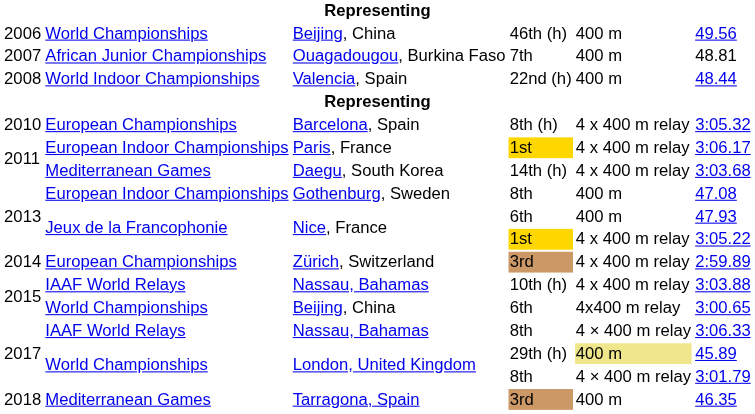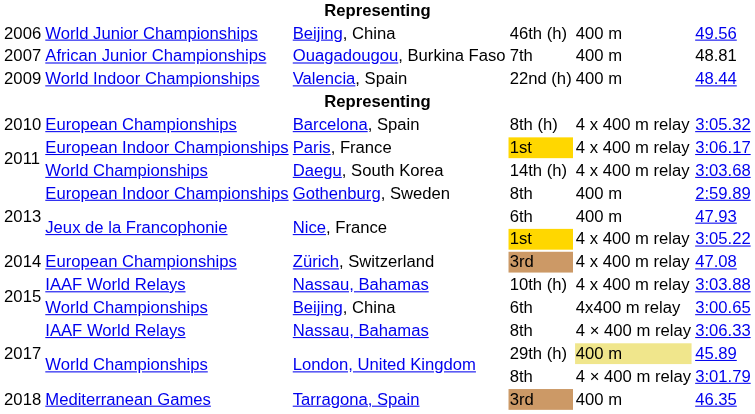Beijing, China / 46th (h) | column 2: World Championships -> World Junior Championships
Valencia, Spain | column 1: 2008 -> 2009
Daegu, South Korea | column 2: Mediterranean Games -> World Championships
Gothenburg, Sweden | column 6: 47.08 -> 2:59.89
Zürich, Switzerland | column 6: 2:59.89 -> 47.08
